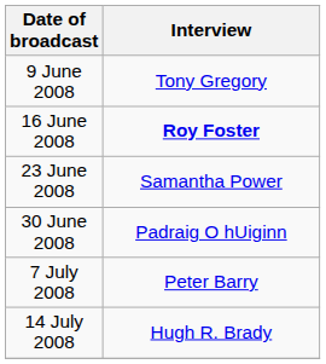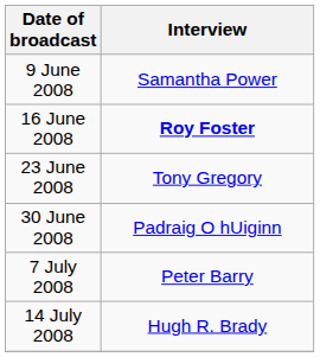9 June 2008 | Interview: Tony Gregory -> Samantha Power
23 June 2008 | Interview: Samantha Power -> Tony Gregory
